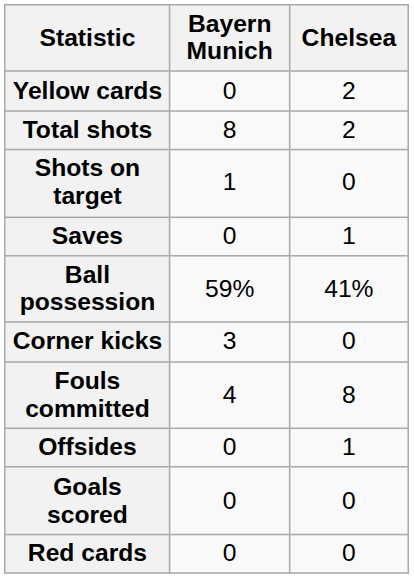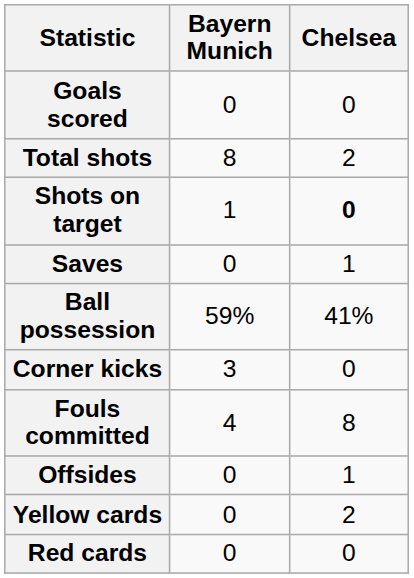rows swapped: Goals scored <-> Yellow cards
Shots on target | Chelsea: normal -> bold
